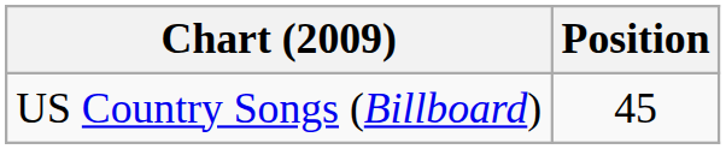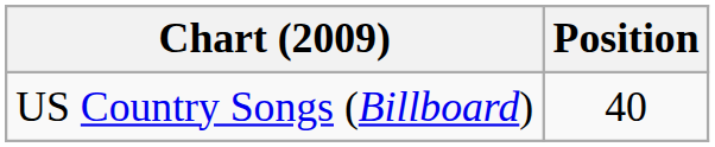US Country Songs (Billboard) | Position: 45 -> 40
